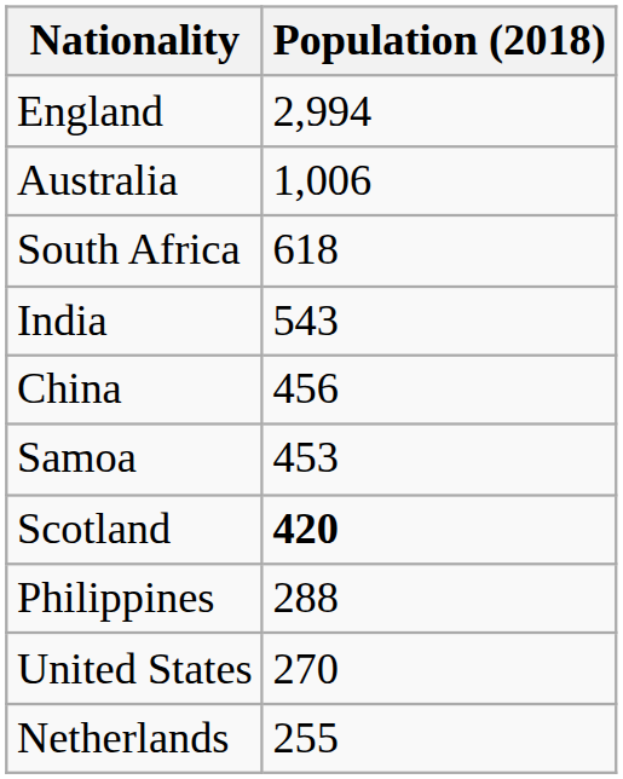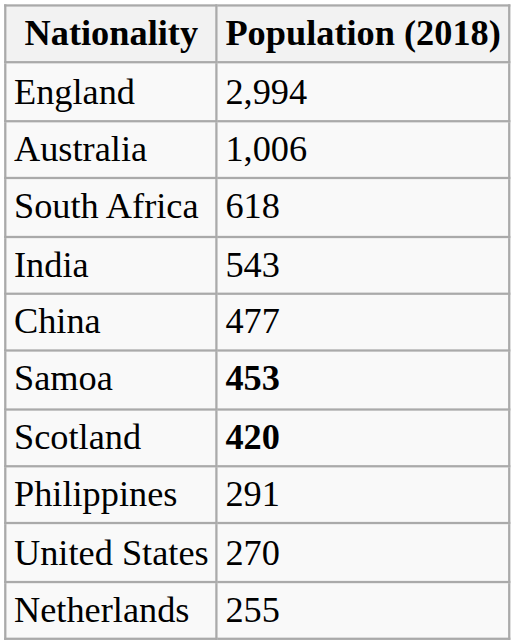China | Population (2018): 456 -> 477
Samoa | Population (2018): normal -> bold
Philippines | Population (2018): 288 -> 291
